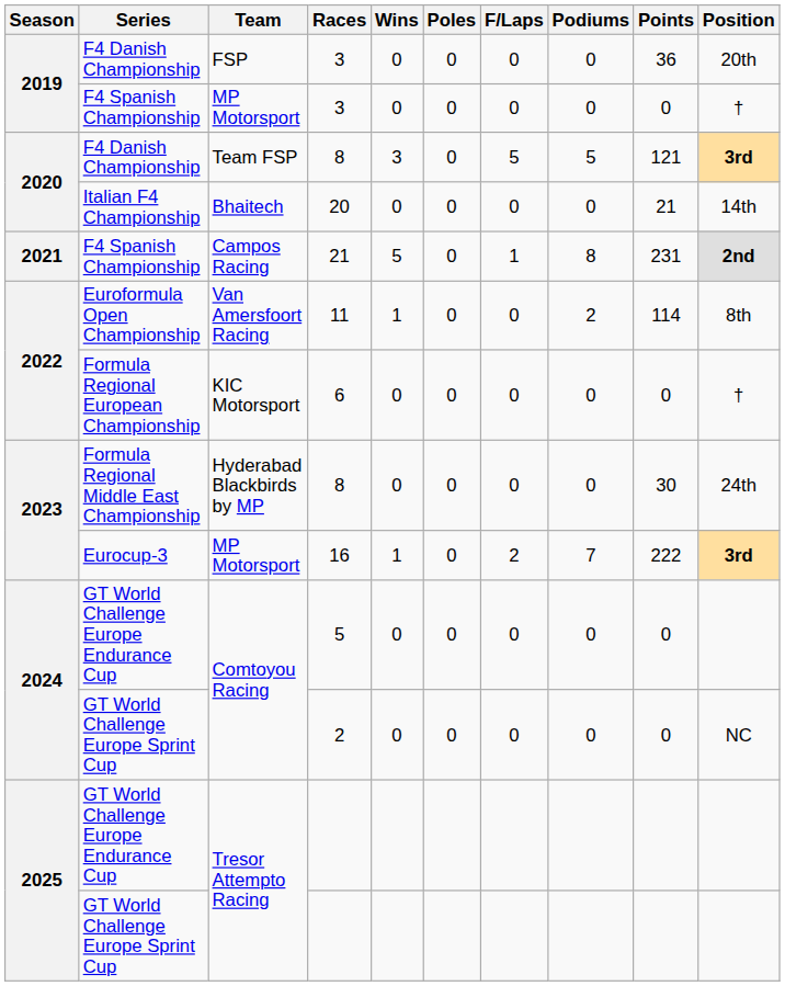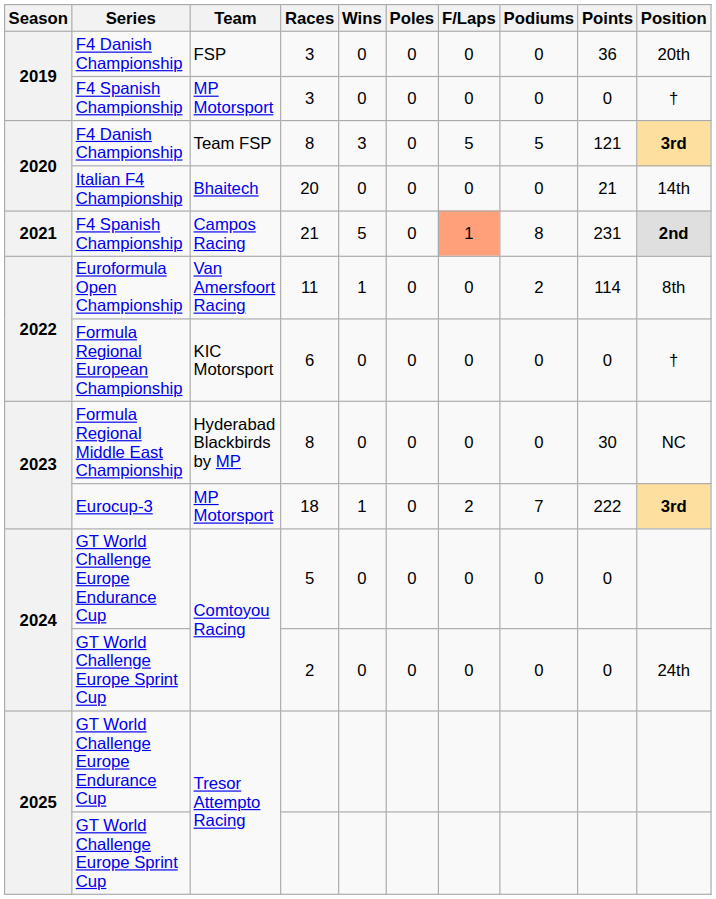Campos Racing | F/Laps: no background -> lightsalmon background
Hyderabad Blackbirds by MP | Position: 24th -> NC
Eurocup-3 / MP Motorsport | Races: 16 -> 18
GT World Challenge Europe Sprint Cup / Comtoyou Racing | Position: NC -> 24th
